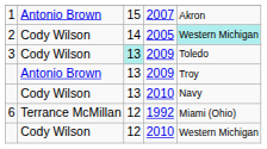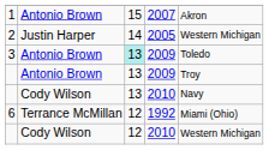2 | column 2: Cody Wilson -> Justin Harper
2 | column 5: paleturquoise background -> no background
3 | column 2: Cody Wilson -> Antonio Brown
